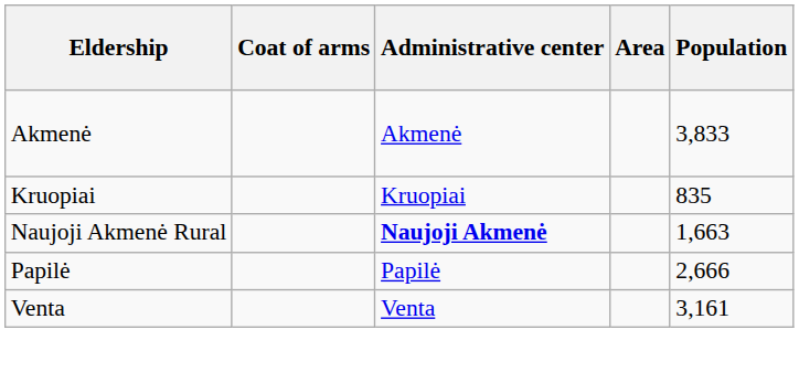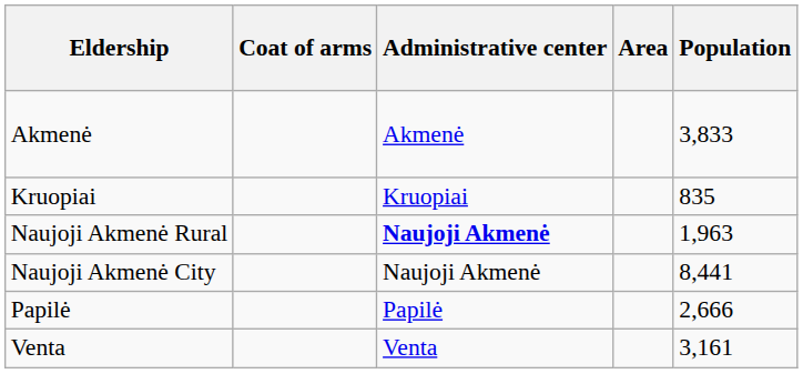Naujoji Akmenė Rural | Population: 1,663 -> 1,963
+ row: Naujoji Akmenė City | Naujoji Akmenė | 8,441
